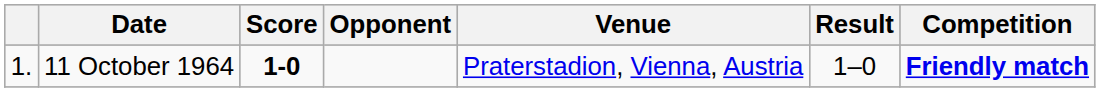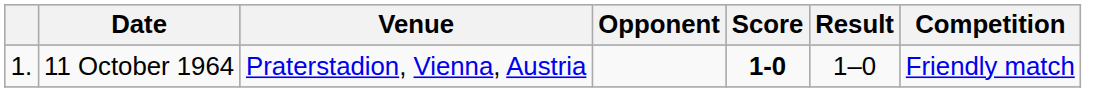columns swapped: Venue <-> Score
11 October 1964 | Competition: bold -> normal
